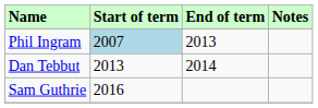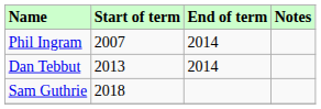Phil Ingram | Start of term: lightblue background -> no background
Phil Ingram | End of term: 2013 -> 2014
Sam Guthrie | Start of term: 2016 -> 2018
